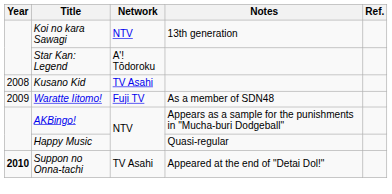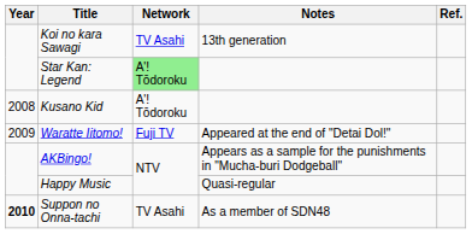Koi no kara Sawagi | Network: NTV -> TV Asahi
Star Kan: Legend | Network: no background -> lightgreen background
Kusano Kid | Network: TV Asahi -> A'! Tōdoroku
Waratte Iitomo! | Notes: As a member of SDN48 -> Appeared at the end of "Detai Dol!"
Suppon no Onna-tachi | Notes: Appeared at the end of "Detai Dol!" -> As a member of SDN48
